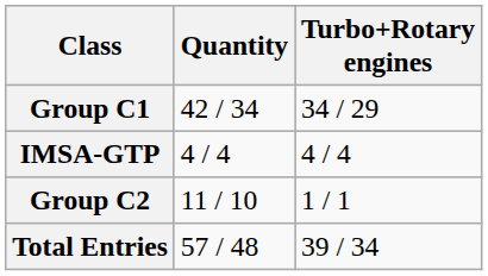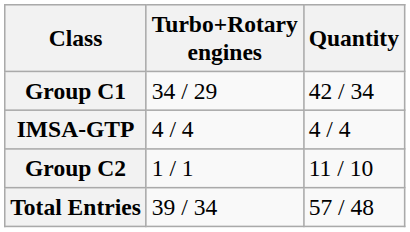columns swapped: Quantity <-> Turbo+Rotary engines
